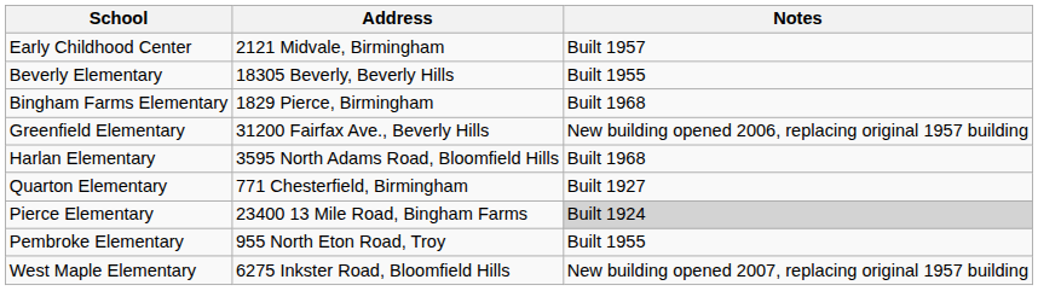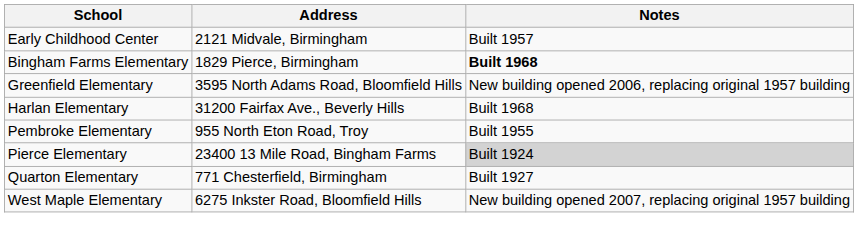- row: Beverly Elementary | 18305 Beverly, Beverly Hills | Built 1955
Bingham Farms Elementary | Notes: normal -> bold
Greenfield Elementary | Address: 31200 Fairfax Ave., Beverly Hills -> 3595 North Adams Road, Bloomfield Hills
Harlan Elementary | Address: 3595 North Adams Road, Bloomfield Hills -> 31200 Fairfax Ave., Beverly Hills
rows swapped: Pembroke Elementary <-> Quarton Elementary
